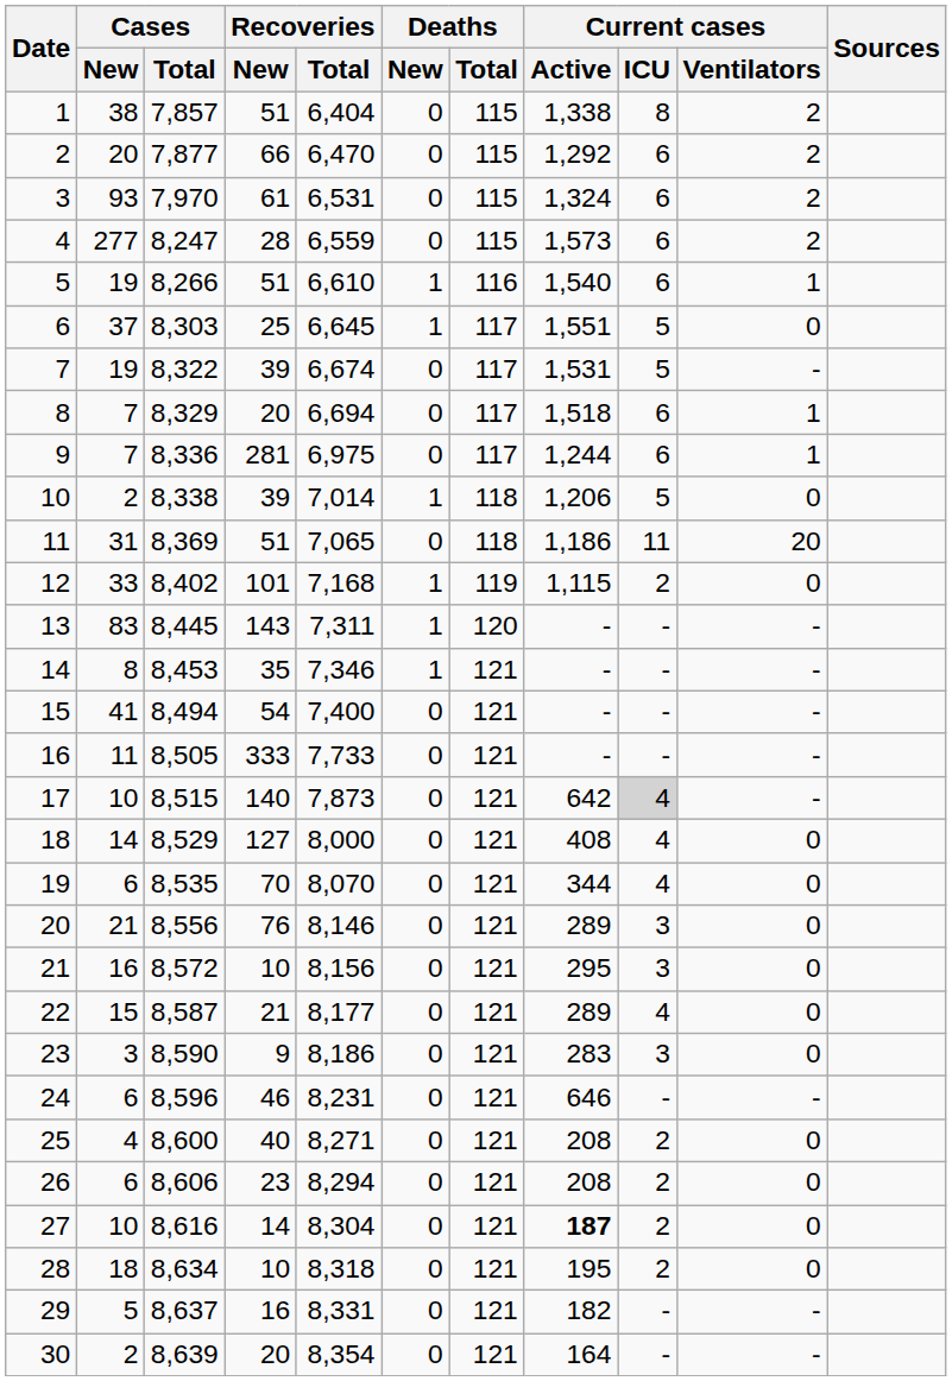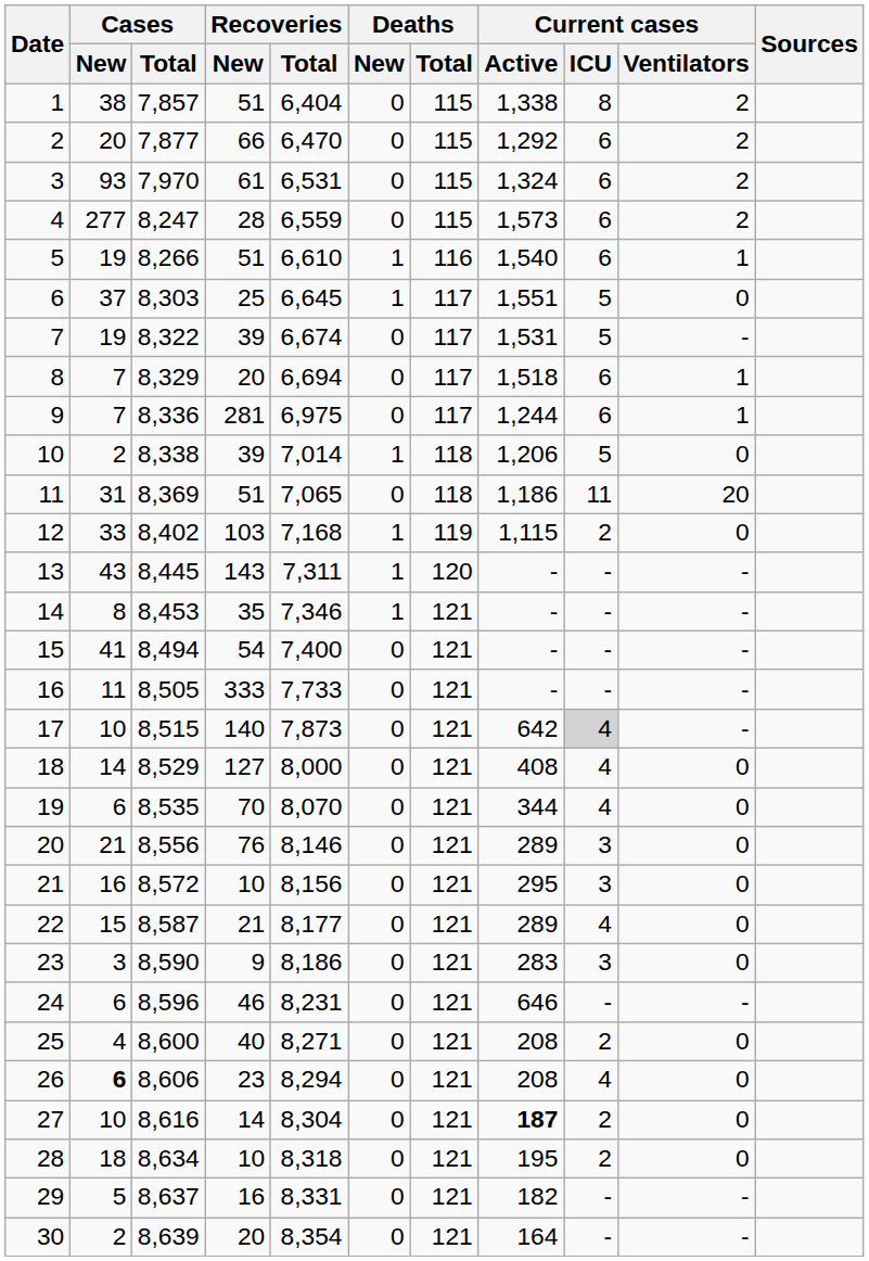12 | Recoveries / New: 101 -> 103
13 | Cases / New: 83 -> 43
26 | Cases / New: normal -> bold
26 | Current cases / ICU: 2 -> 4
